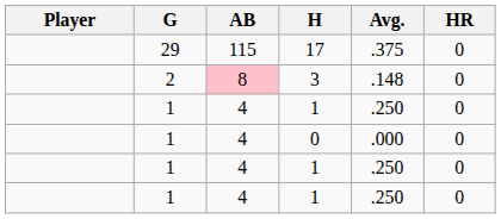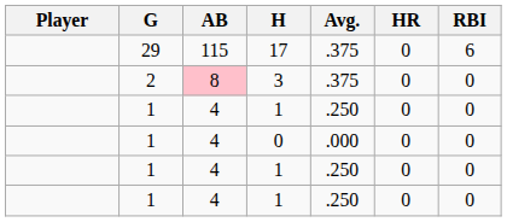+ column: RBI | 6 | 0 | 0 | 0 | 0 | 0
3 | Avg.: .148 -> .375
